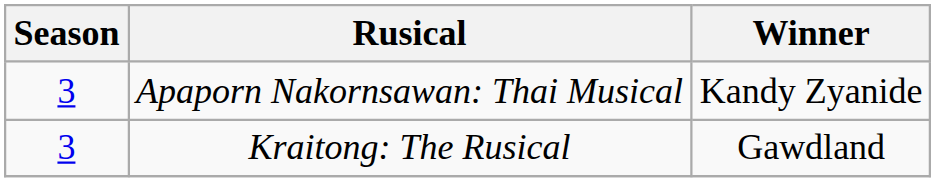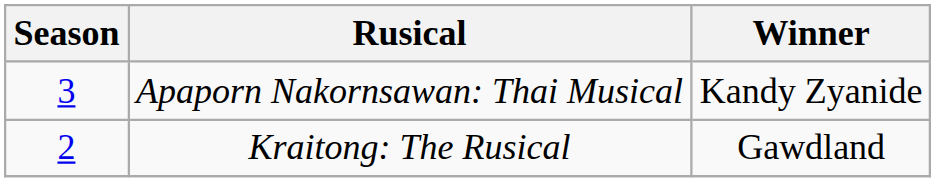Kraitong: The Rusical | Season: 3 -> 2
